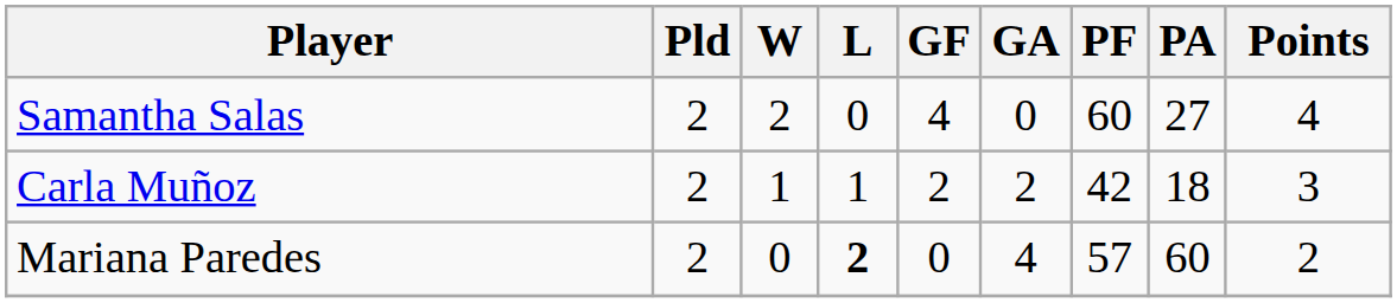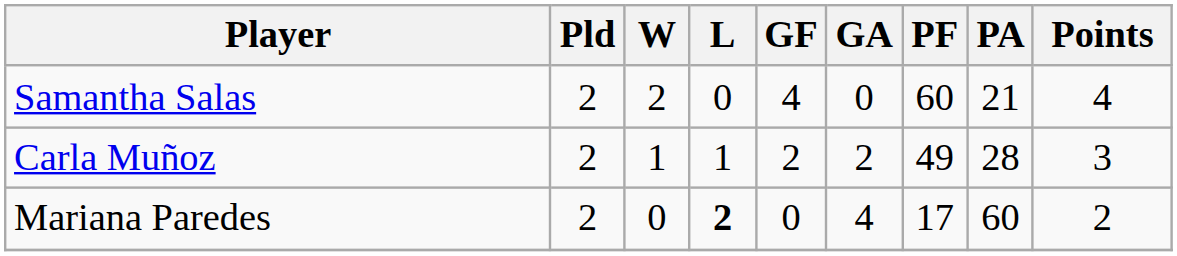Samantha Salas | PA: 27 -> 21
Carla Muñoz | PF: 42 -> 49
Carla Muñoz | PA: 18 -> 28
Mariana Paredes | PF: 57 -> 17
